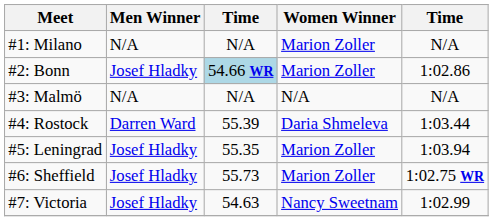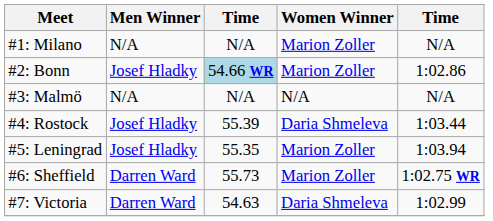#4: Rostock | Men Winner: Darren Ward -> Josef Hladky
#6: Sheffield | Men Winner: Josef Hladky -> Darren Ward
#7: Victoria | Men Winner: Josef Hladky -> Darren Ward
#7: Victoria | Women Winner: Nancy Sweetnam -> Daria Shmeleva
